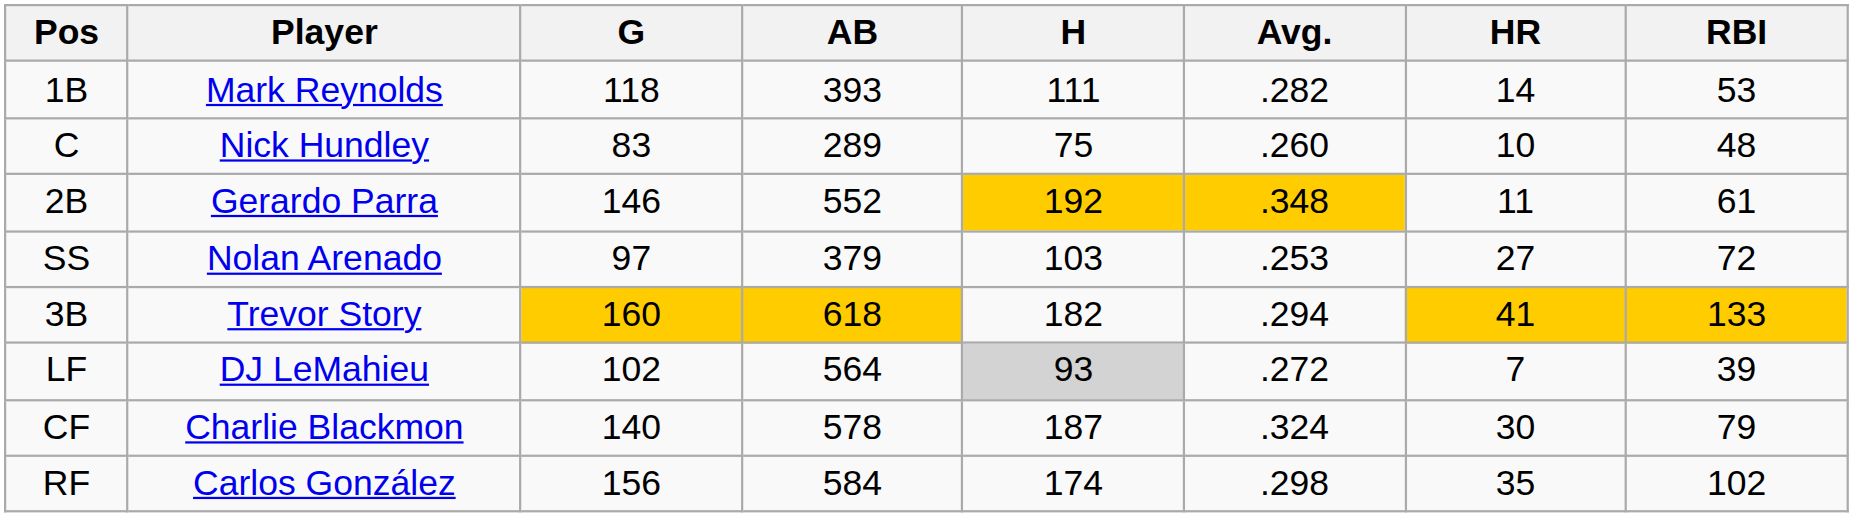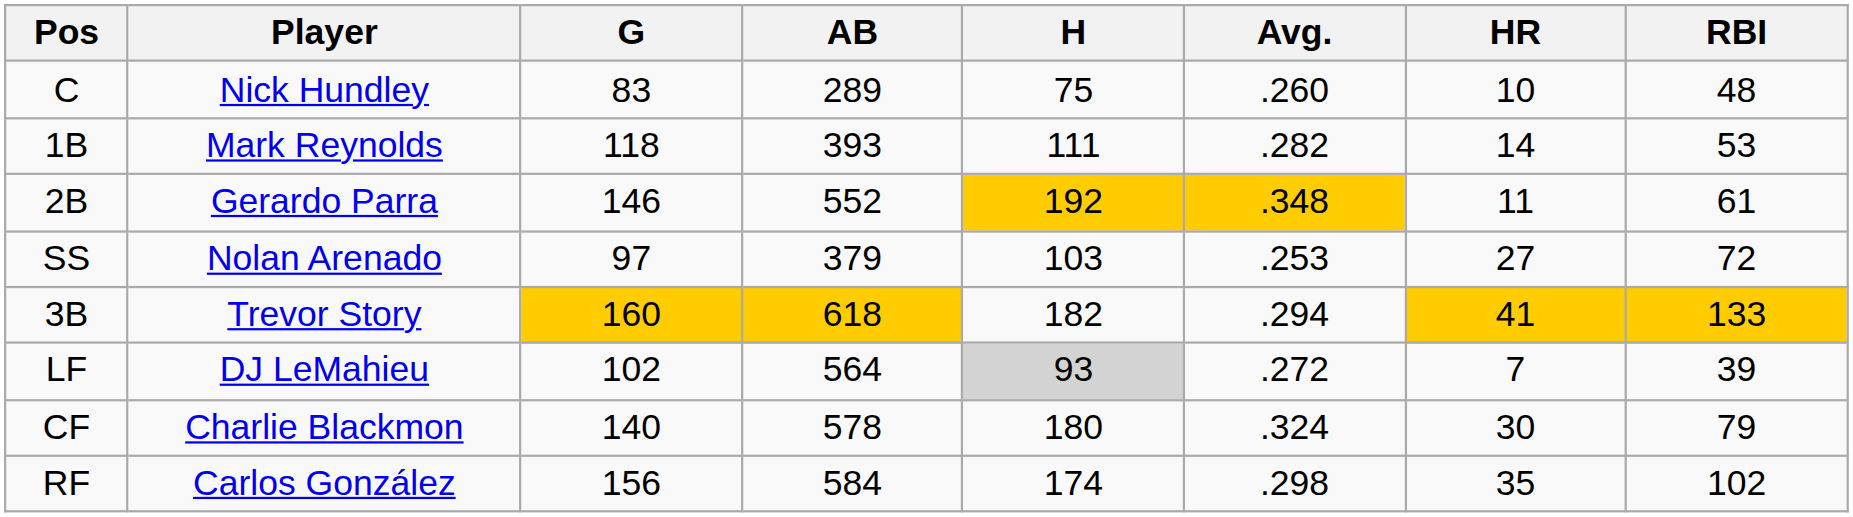rows swapped: C <-> 1B
CF | H: 187 -> 180
